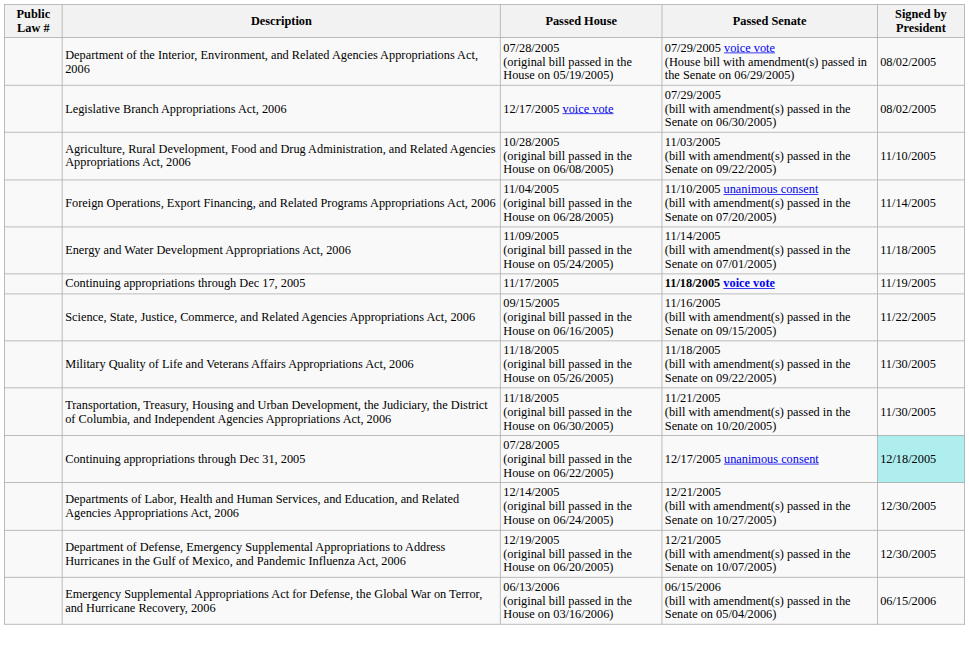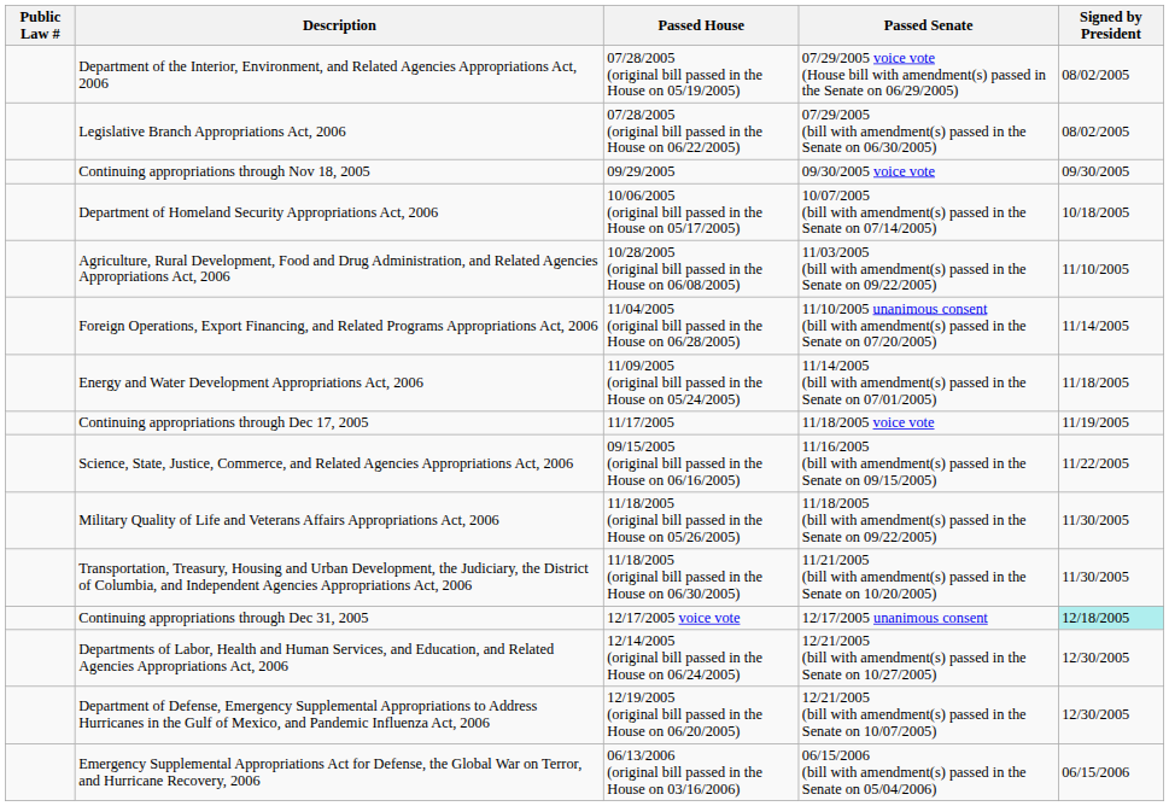Legislative Branch Appropriations Act, 2006 | Passed House: 12/17/2005 voice vote -> 07/28/2005 (original bill passed in the House on 06/22/2005)
+ row: Continuing appropriations through Nov 18, 2005 | 09/29/2005 | 09/30/2005 voice vote | 09/30/2005
+ row: Department of Homeland Security Appropriations Act, 2006 | 10/06/2005 (original bill passed in the House on 05/17/2005) | 10/07/2005 (bill with amendment(s) passed in the Senate on 07/14/2005) | 10/18/2005
Continuing appropriations through Dec 17, 2005 | Passed Senate: bold -> normal
Continuing appropriations through Dec 31, 2005 | Passed House: 07/28/2005 (original bill passed in the House on 06/22/2005) -> 12/17/2005 voice vote
